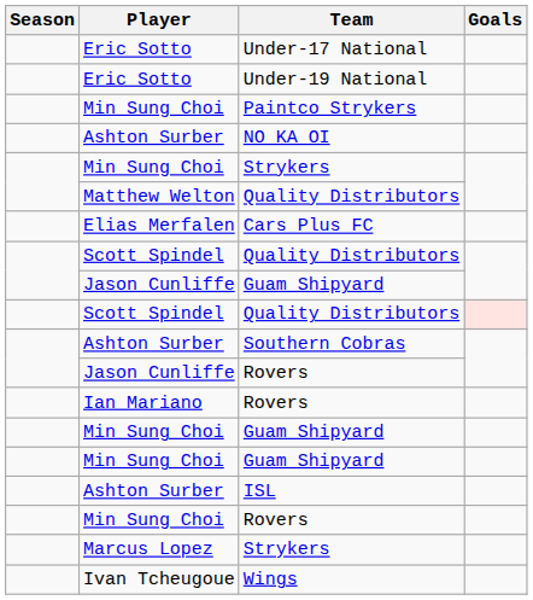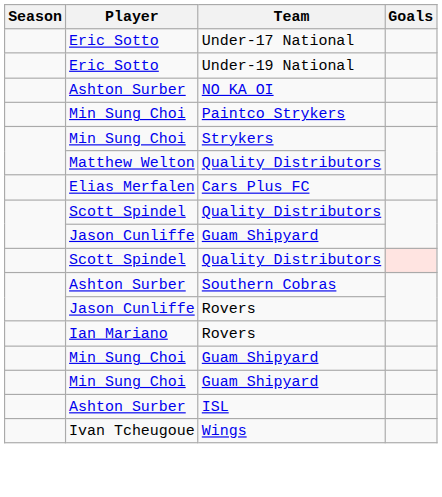rows swapped: NO KA OI <-> Paintco Strykers
- row: Min Sung Choi | Rovers
- row: Marcus Lopez | Strykers
